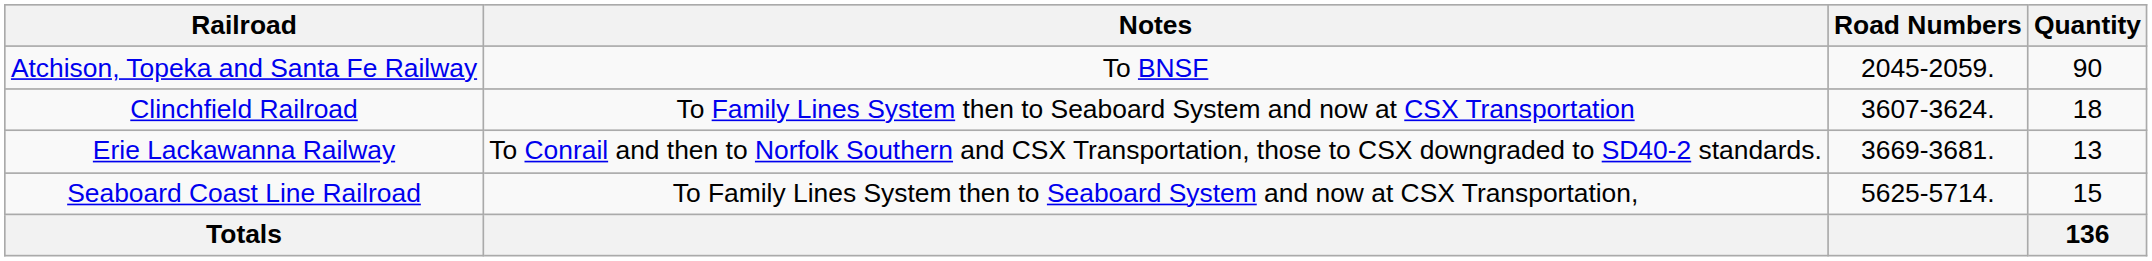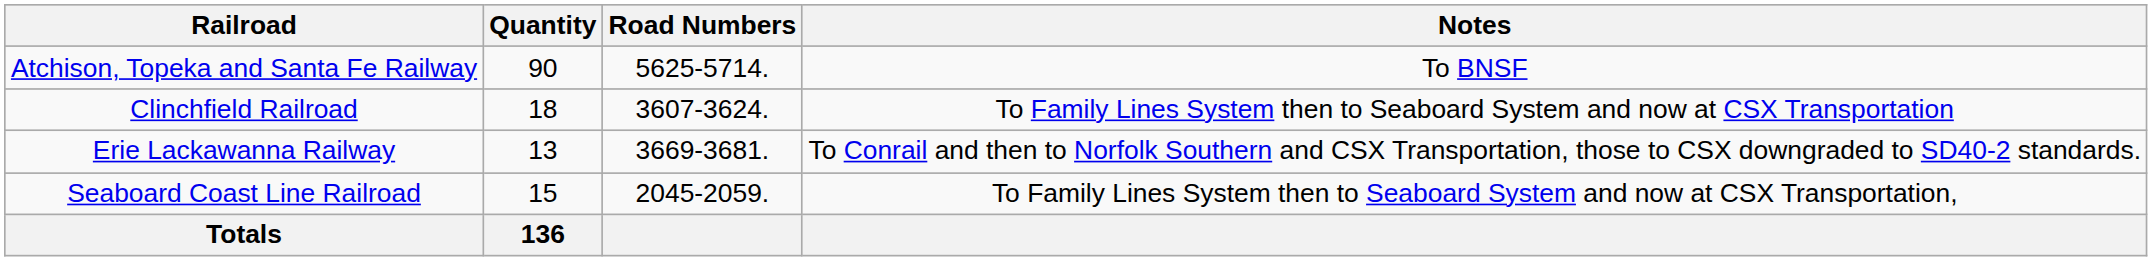columns swapped: Quantity <-> Notes
Atchison, Topeka and Santa Fe Railway | Road Numbers: 2045-2059. -> 5625-5714.
Seaboard Coast Line Railroad | Road Numbers: 5625-5714. -> 2045-2059.
